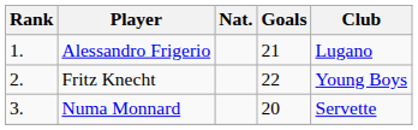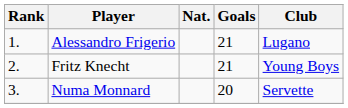Fritz Knecht | Goals: 22 -> 21
